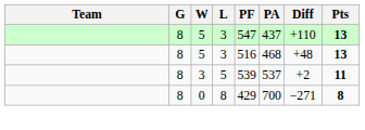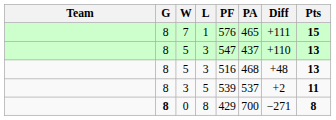+ row: 8 | 7 | 1 | 576 | 465 | +111 | 15
0 | G: normal -> bold
